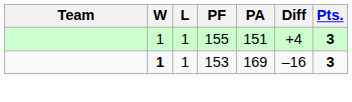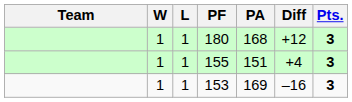+ row: 1 | 1 | 180 | 168 | +12 | 3
153 | W: bold -> normal
